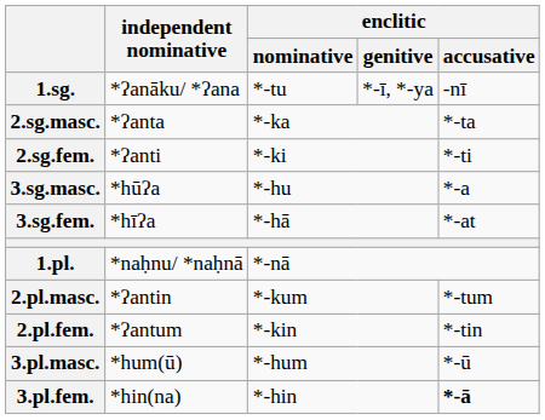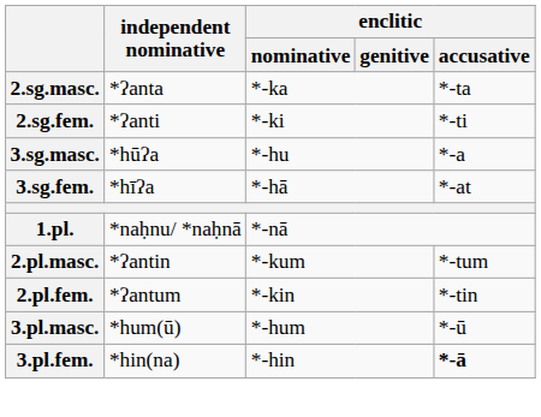- row: 1.sg. | *ʔanāku/ *ʔana | *-tu | *-ī, *-ya | -nī
